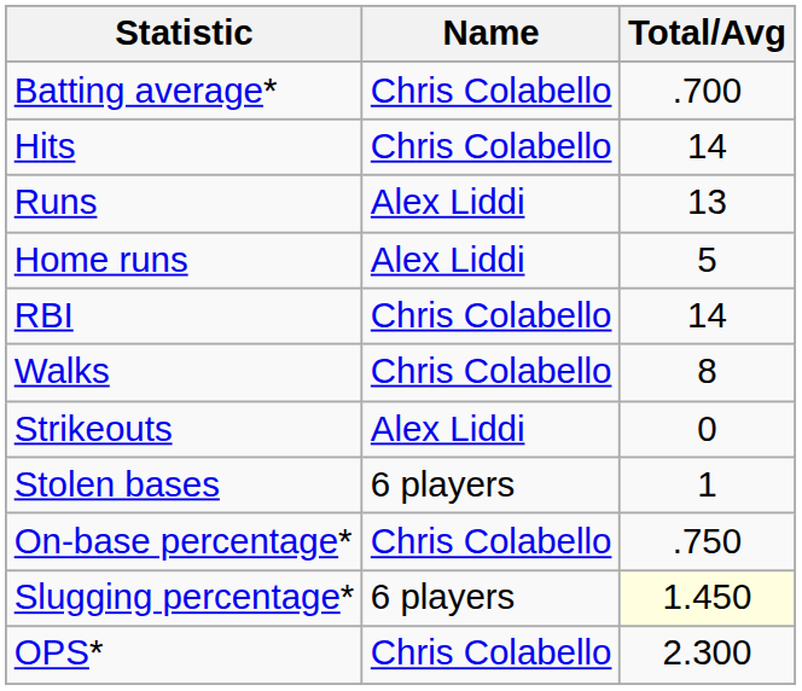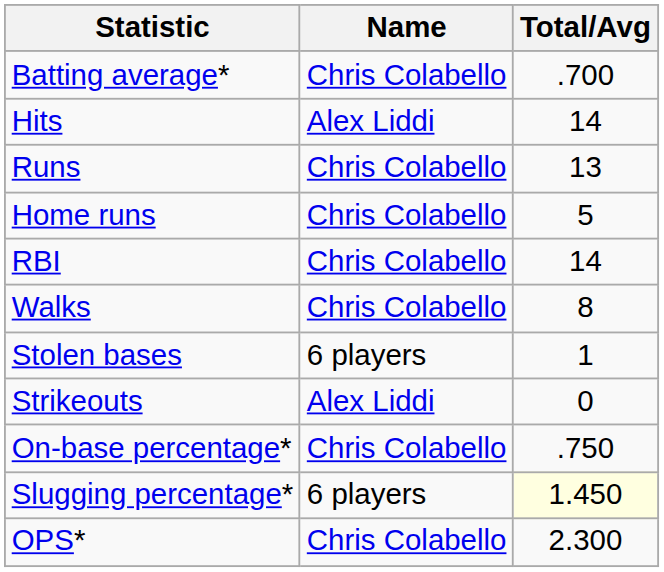Hits | Name: Chris Colabello -> Alex Liddi
Runs | Name: Alex Liddi -> Chris Colabello
Home runs | Name: Alex Liddi -> Chris Colabello
rows swapped: Strikeouts <-> Stolen bases
